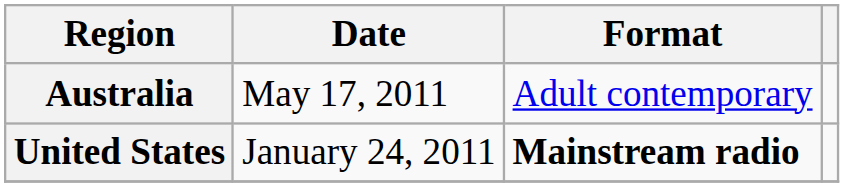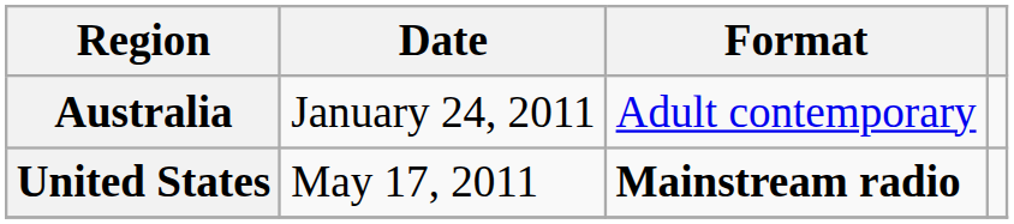Australia | Date: May 17, 2011 -> January 24, 2011
United States | Date: January 24, 2011 -> May 17, 2011
